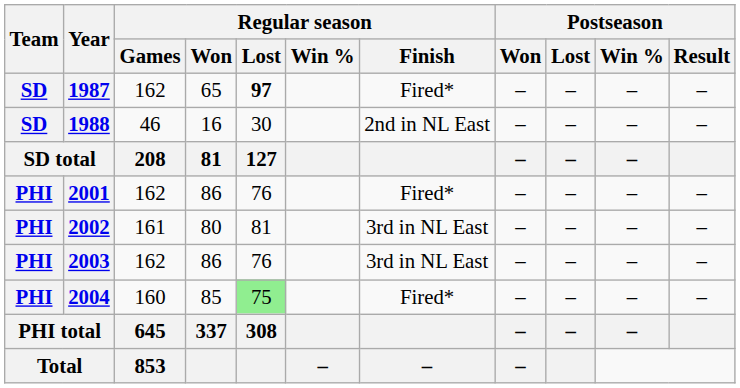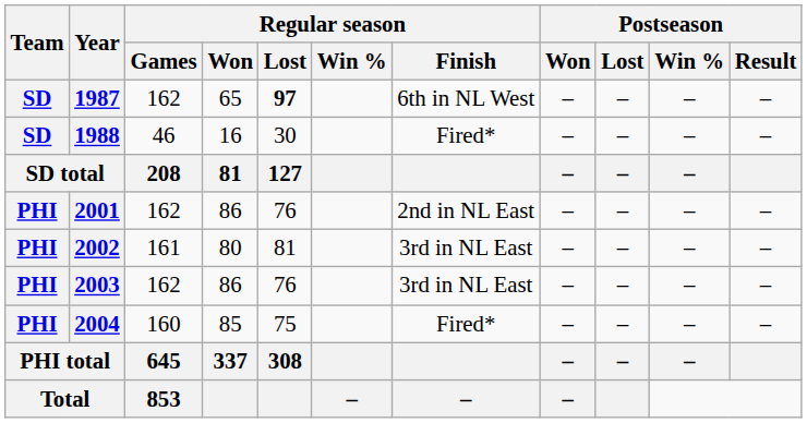1987 | Regular season / Finish: Fired* -> 6th in NL West
1988 | Regular season / Finish: 2nd in NL East -> Fired*
2001 | Regular season / Finish: Fired* -> 2nd in NL East
2004 | Regular season / Lost: lightgreen background -> no background
